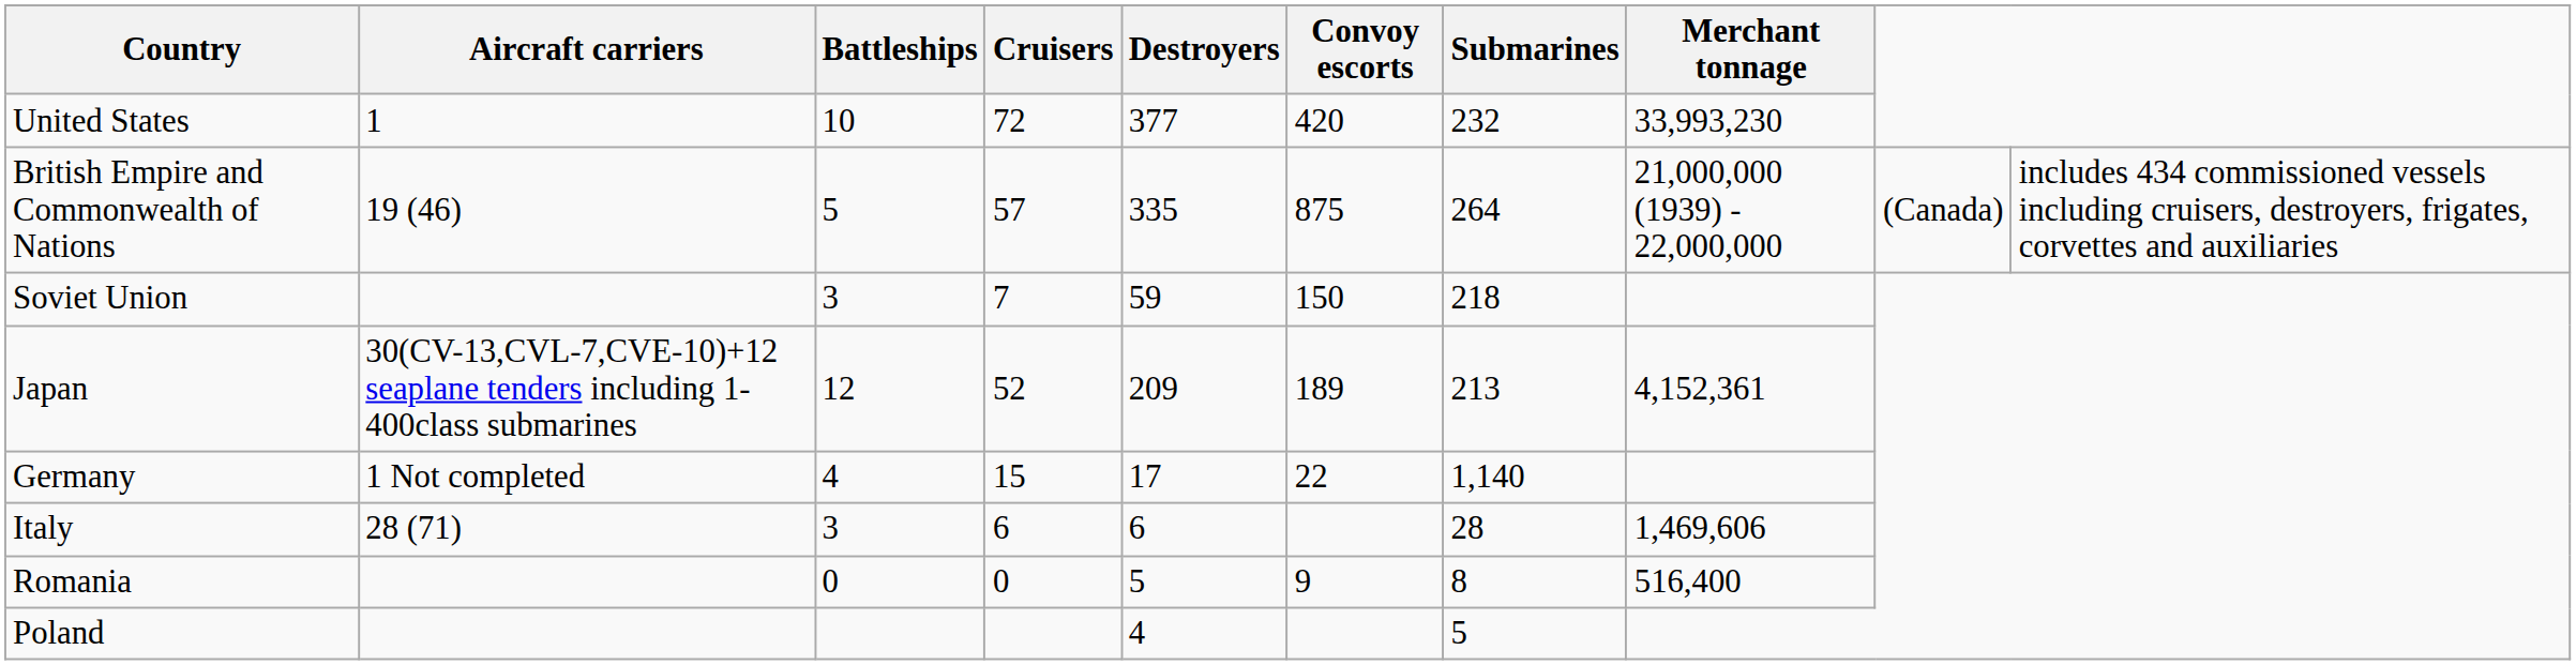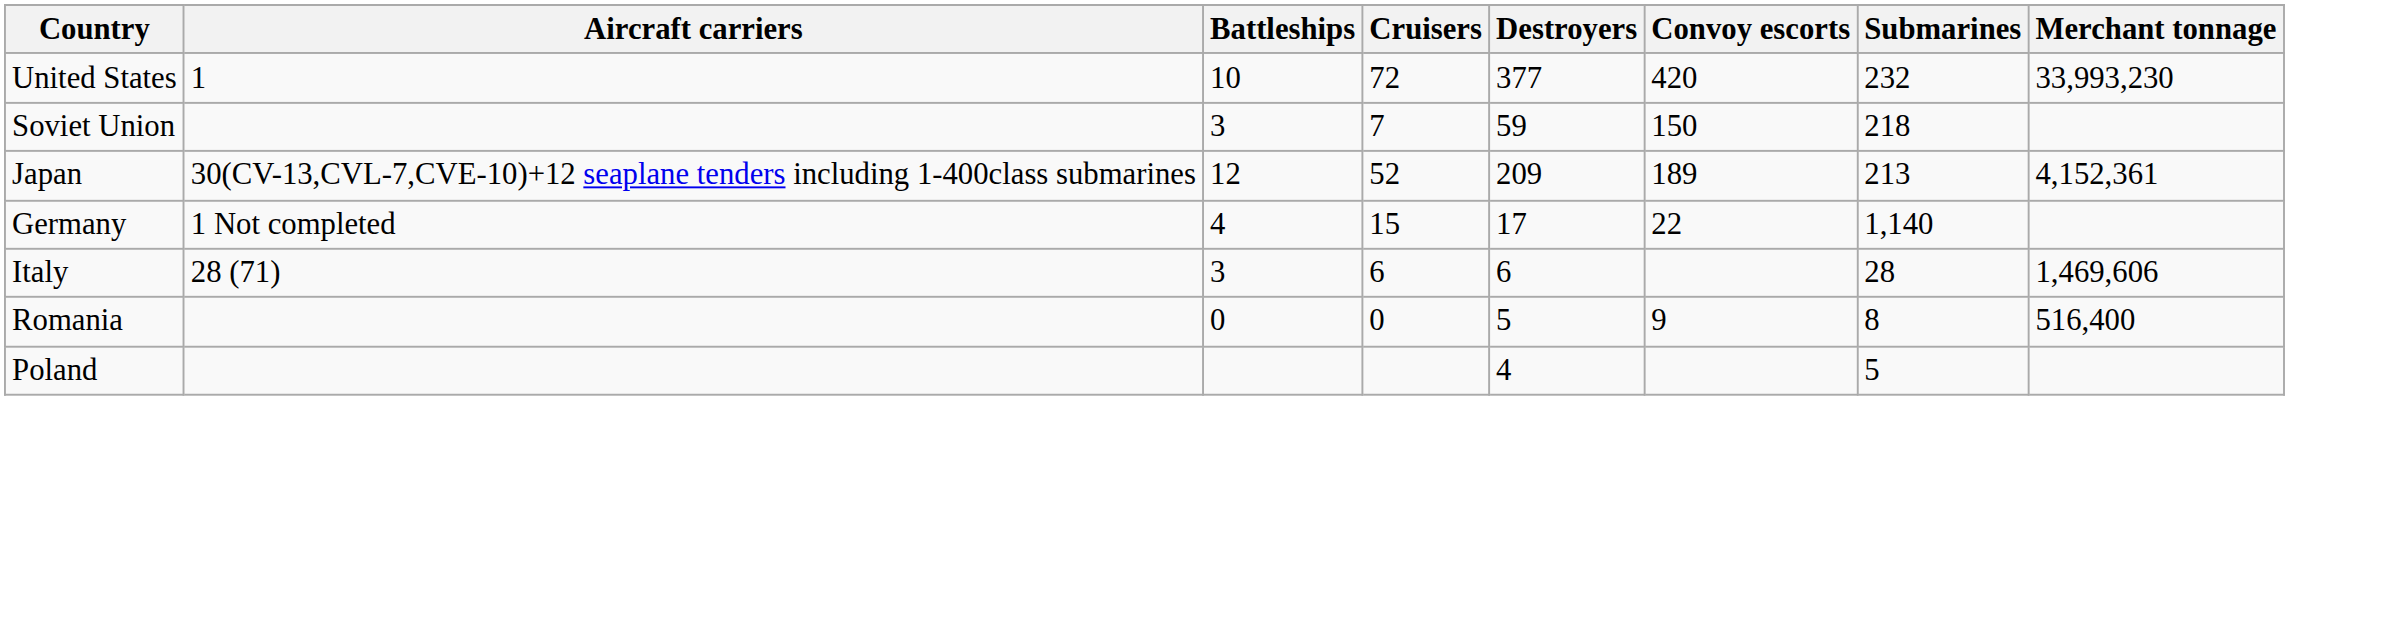- row: British Empire and Commonwealth of Nations | 19 (46) | 5 | 57 | 335 | 875 | 264 | 21,000,000 (1939) - 22,000,000 | (Canada) | includes 434 commissioned vessels including cruisers, destroyers, frigates, corvettes and auxiliaries
